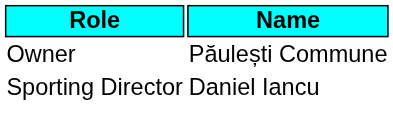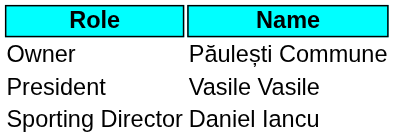+ row: President | Vasile Vasile
